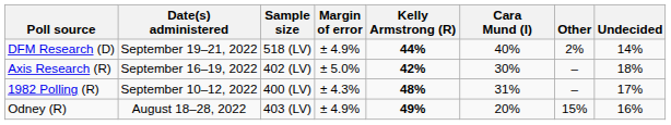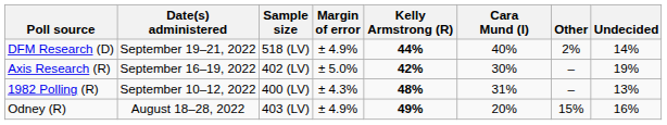Axis Research (R) | Undecided: 18% -> 19%
1982 Polling (R) | Undecided: 17% -> 13%
